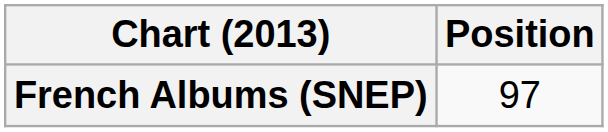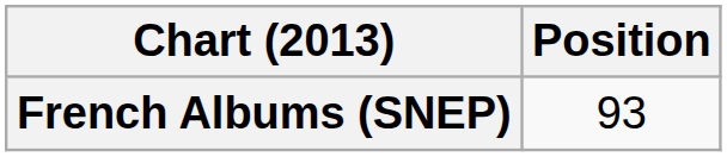French Albums (SNEP) | Position: 97 -> 93
